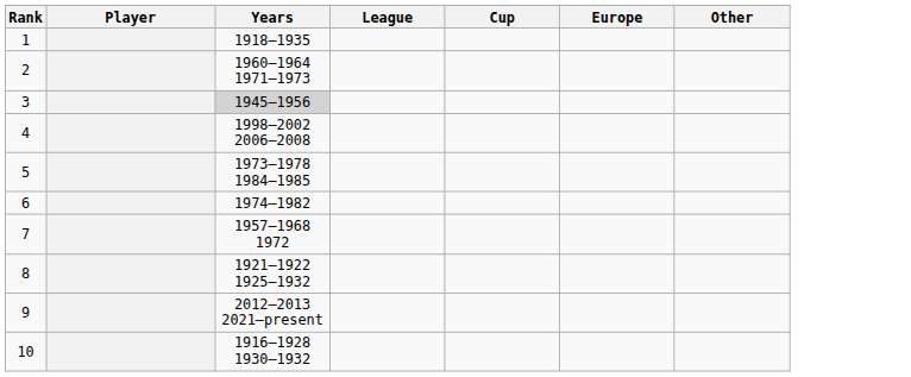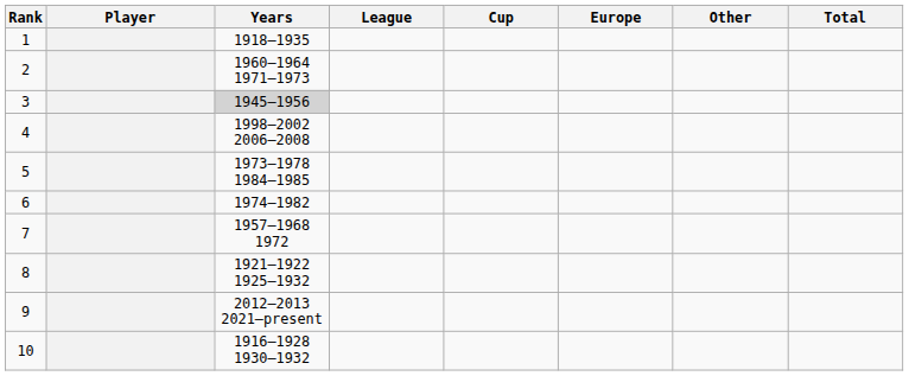+ column: Total
